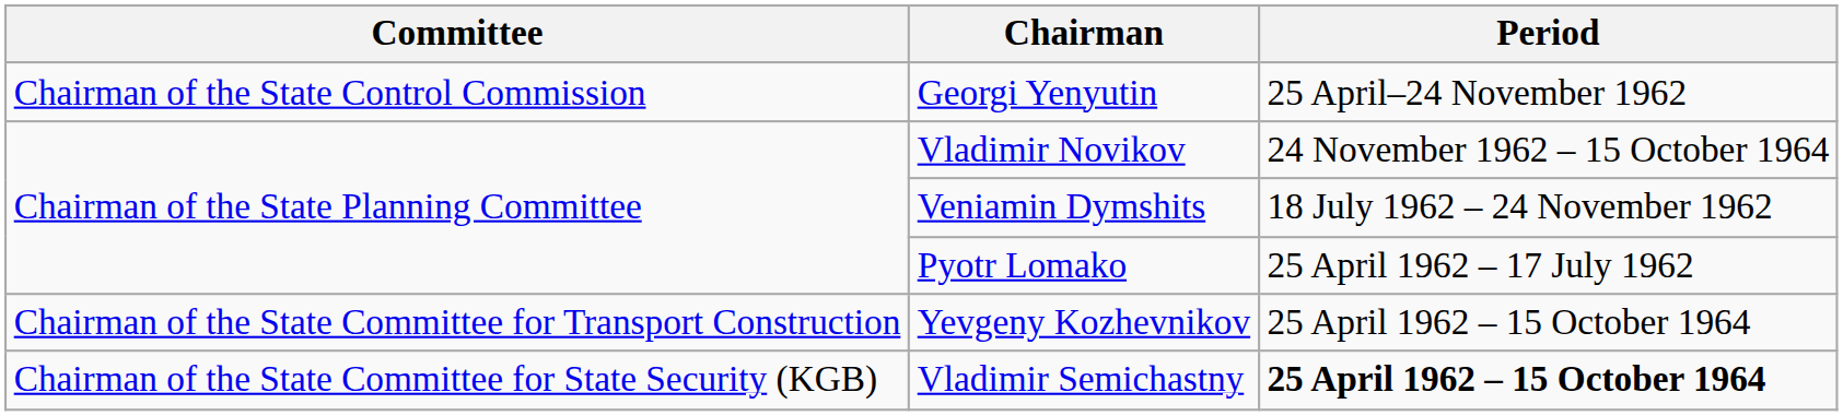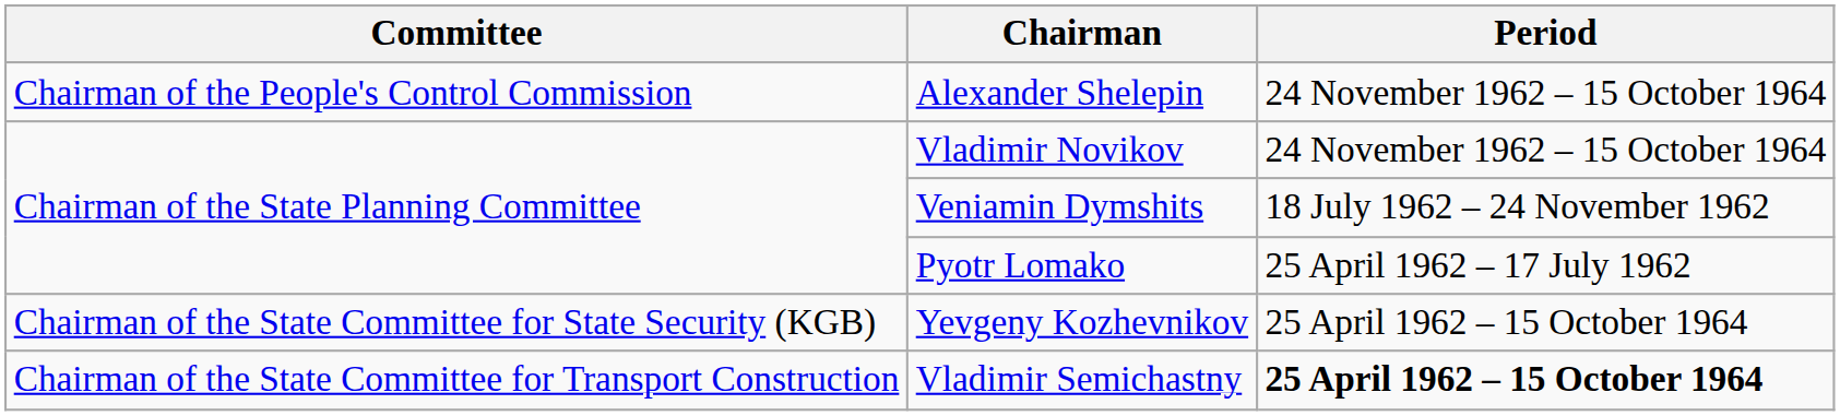- row: Chairman of the State Control Commission | Georgi Yenyutin | 25 April–24 November 1962
+ row: Chairman of the People's Control Commission | Alexander Shelepin | 24 November 1962 – 15 October 1964
Yevgeny Kozhevnikov | Committee: Chairman of the State Committee for Transport Construction -> Chairman of the State Committee for State Security (KGB)
Vladimir Semichastny | Committee: Chairman of the State Committee for State Security (KGB) -> Chairman of the State Committee for Transport Construction
